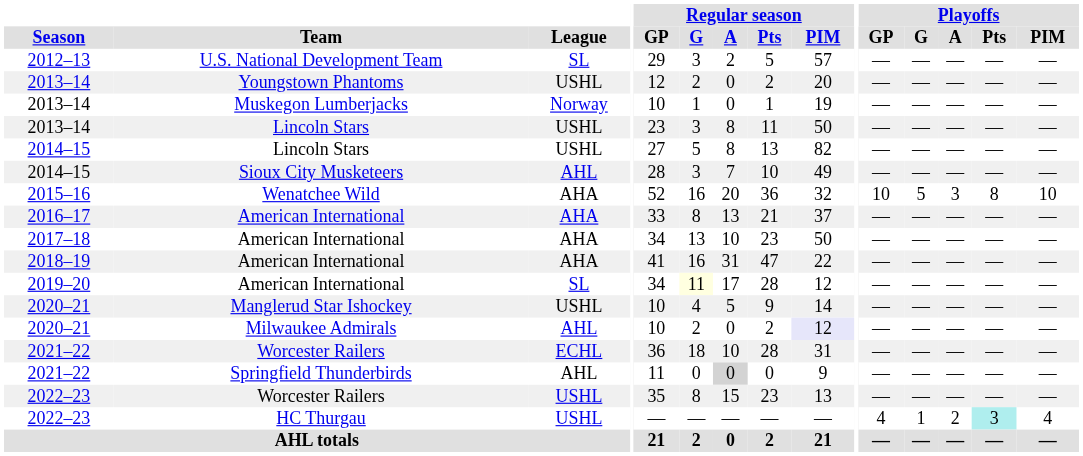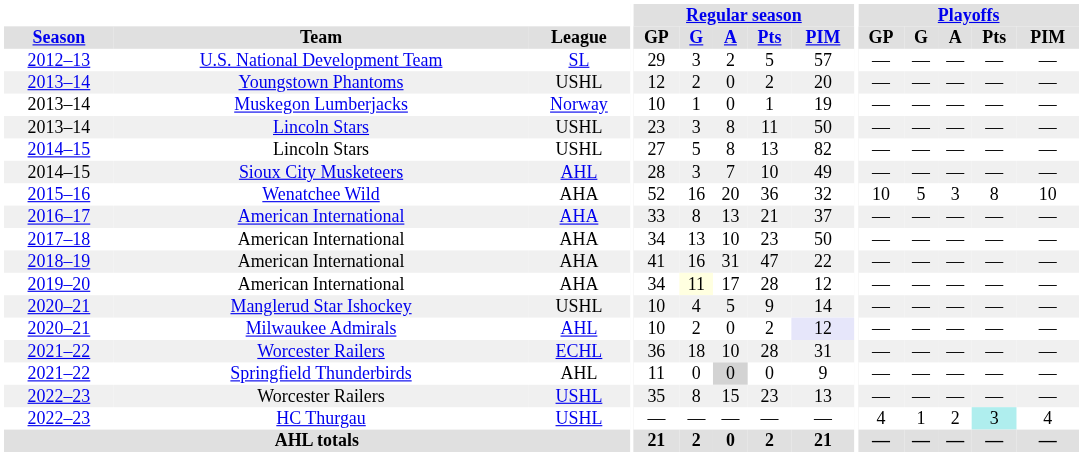2019–20 / American International | League: SL -> AHA
